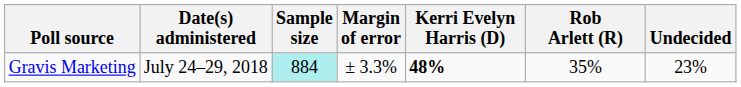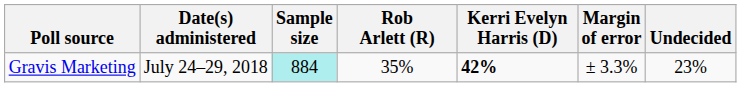columns swapped: Margin of error <-> Rob Arlett (R)
Gravis Marketing | Kerri Evelyn Harris (D): 48% -> 42%
